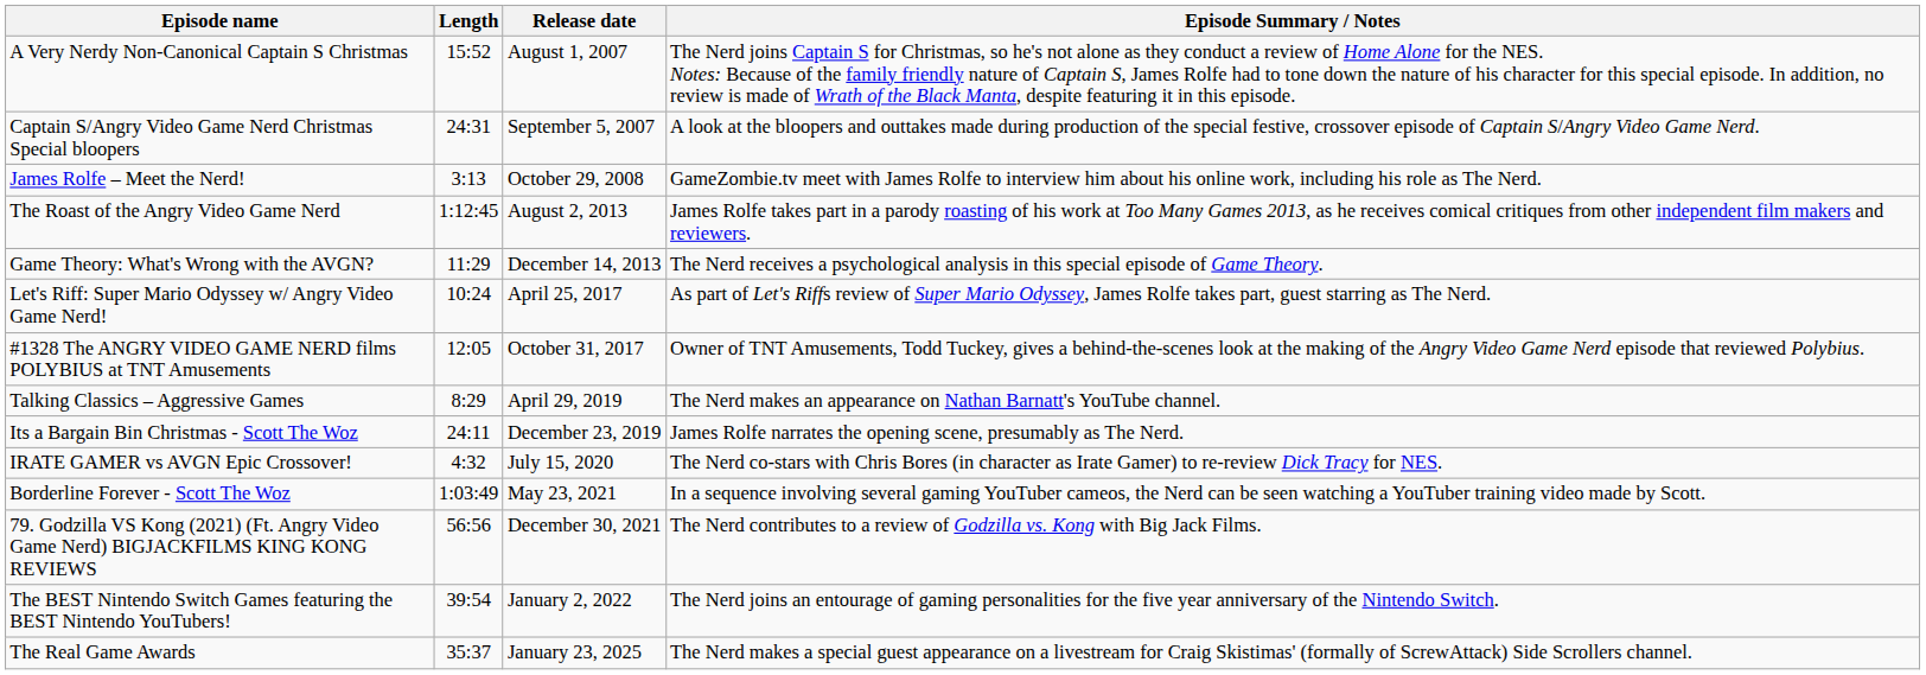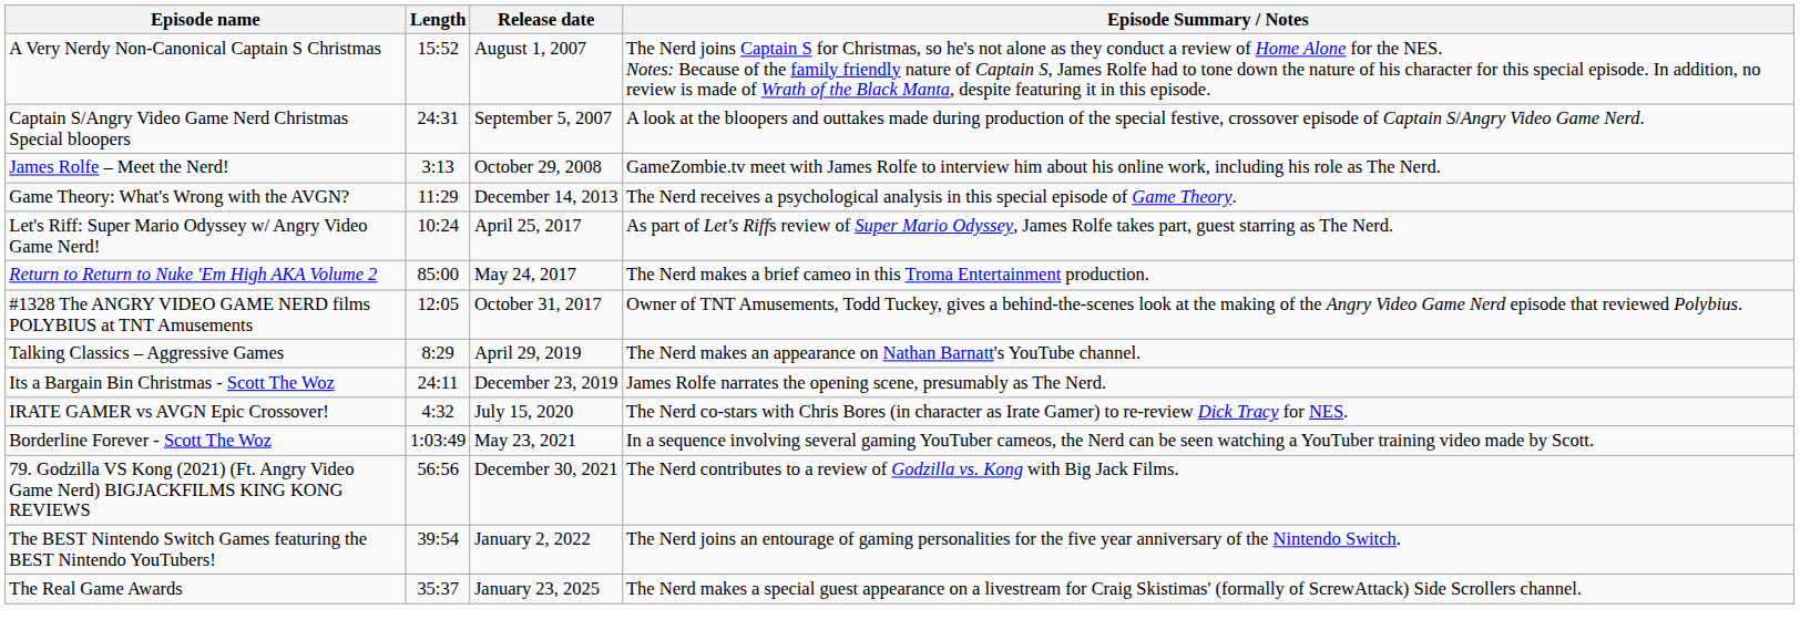- row: The Roast of the Angry Video Game Nerd | 1:12:45 | August 2, 2013 | James Rolfe takes part in a parody roasting of his work at Too Many Games 2013, as he receives comical critiques from other independent film makers and reviewers.
+ row: Return to Return to Nuke 'Em High AKA Volume 2 | 85:00 | May 24, 2017 | The Nerd makes a brief cameo in this Troma Entertainment production.
